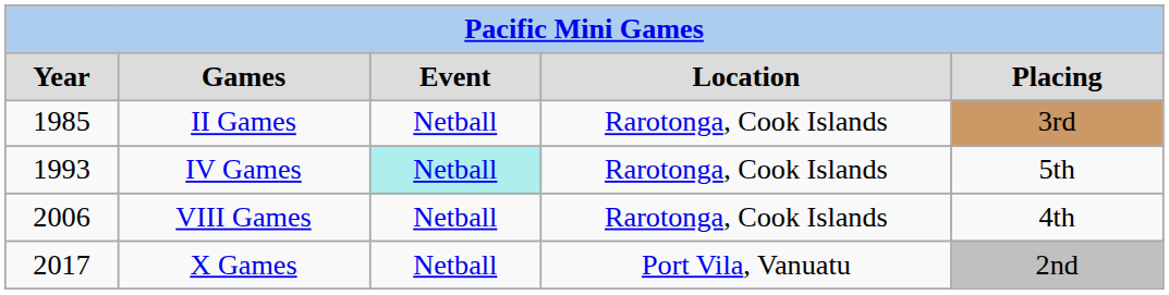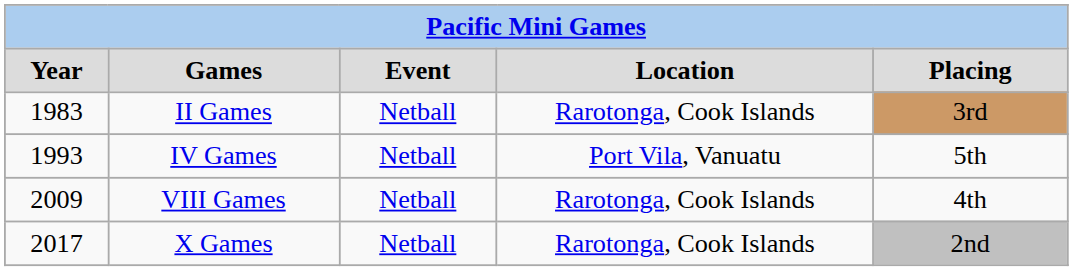II Games | Year: 1985 -> 1983
IV Games | Event: paleturquoise background -> no background
IV Games | Location: Rarotonga, Cook Islands -> Port Vila, Vanuatu
VIII Games | Year: 2006 -> 2009
X Games | Location: Port Vila, Vanuatu -> Rarotonga, Cook Islands
